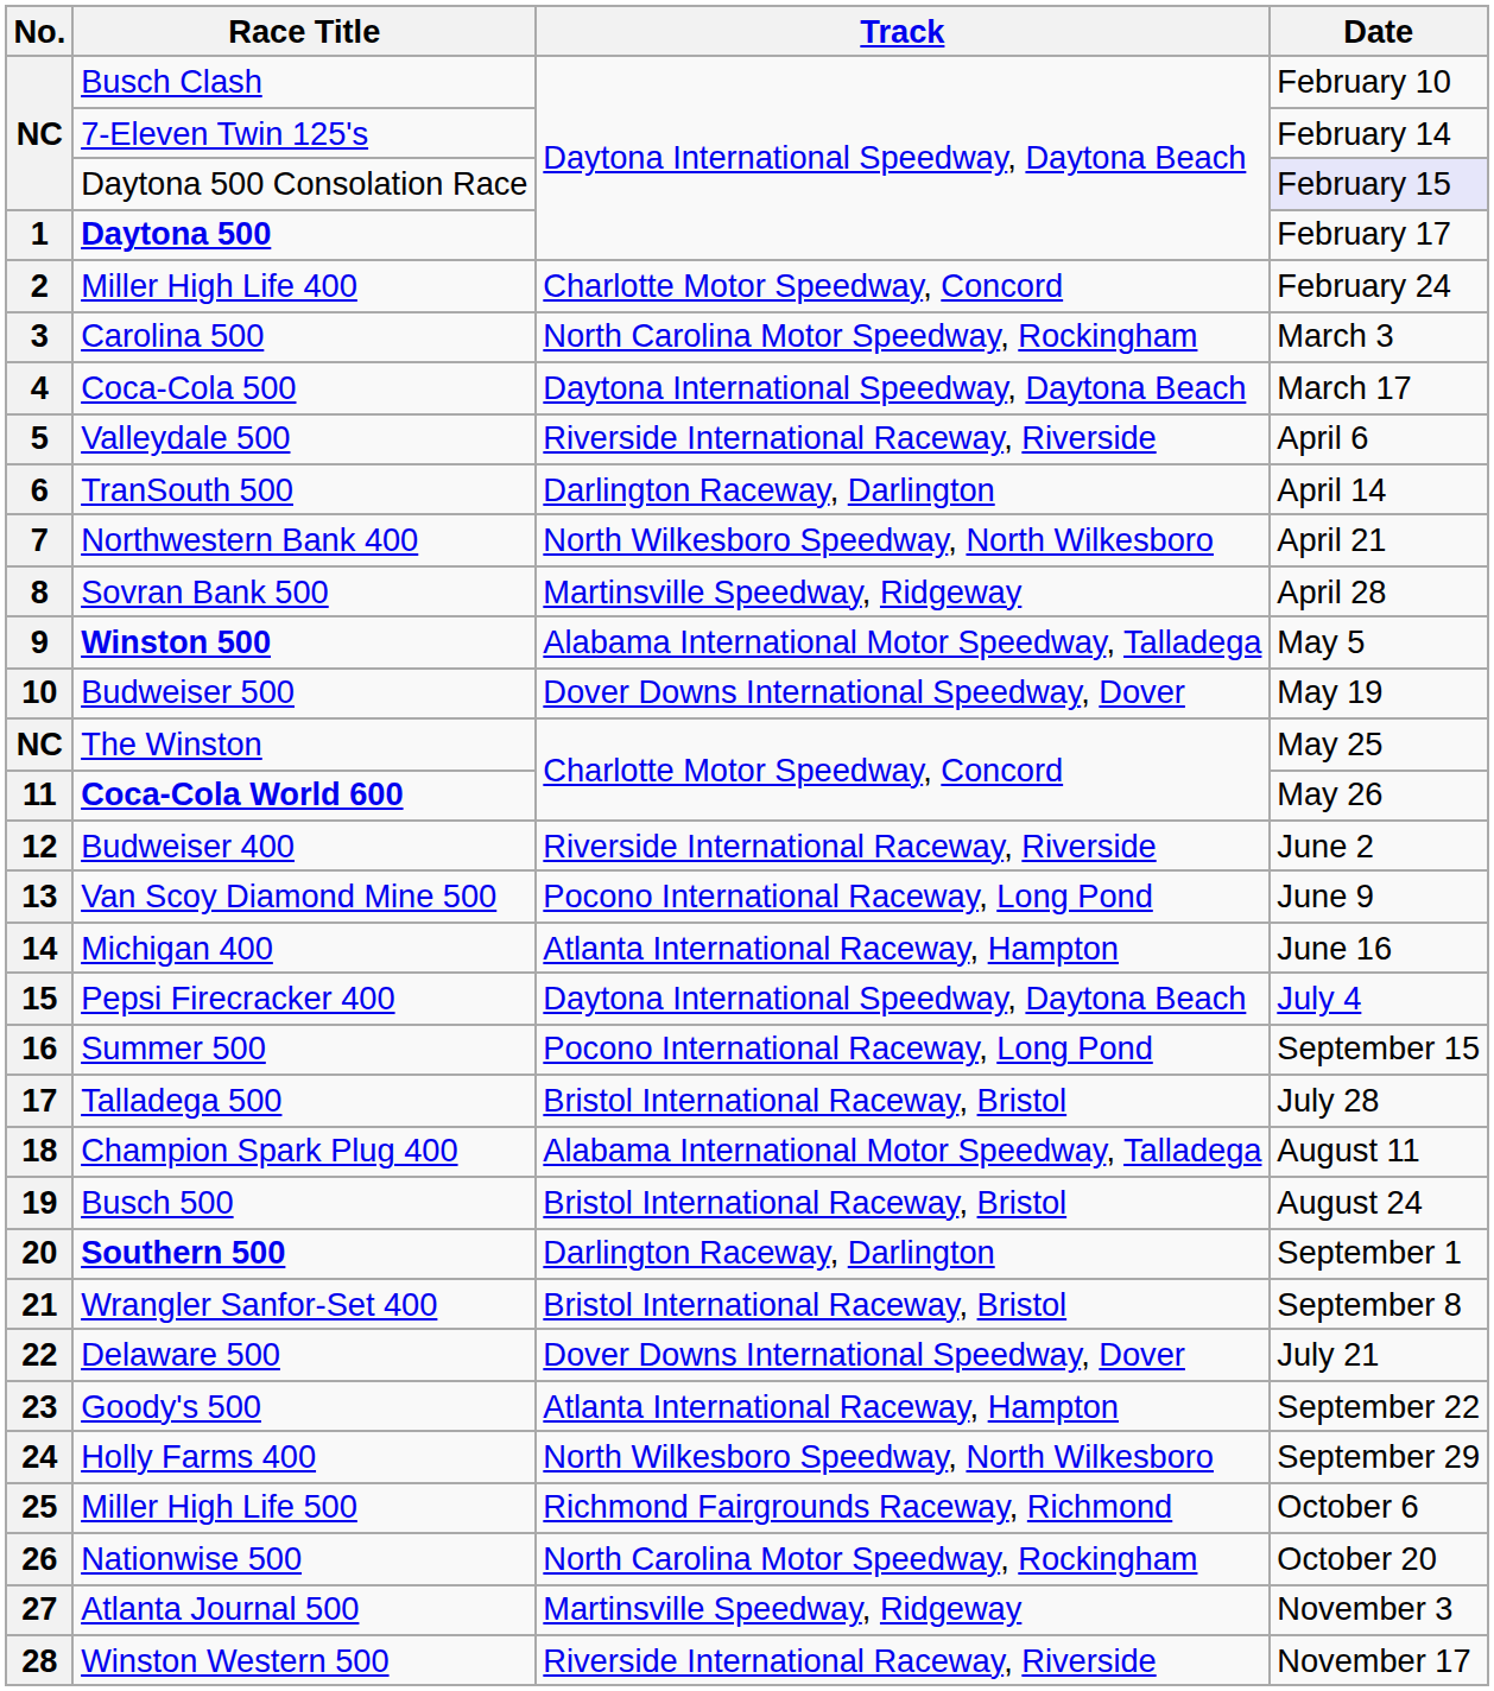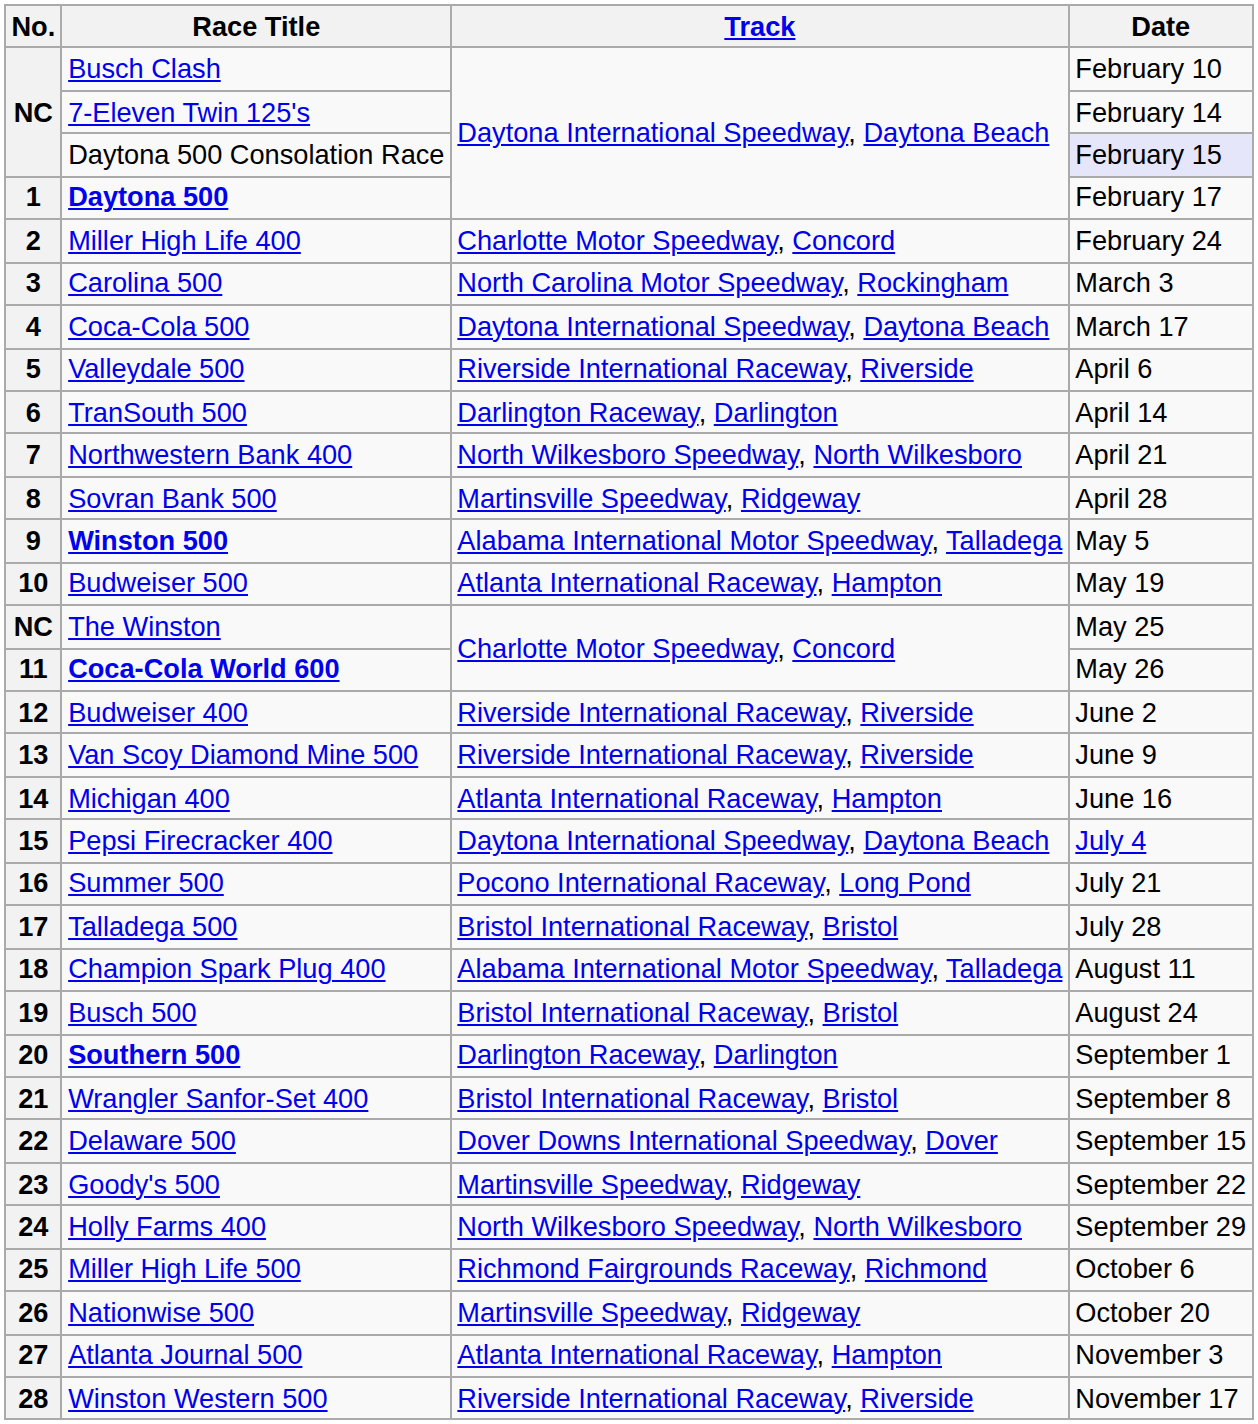10 | Track: Dover Downs International Speedway, Dover -> Atlanta International Raceway, Hampton
13 | Track: Pocono International Raceway, Long Pond -> Riverside International Raceway, Riverside
16 | Date: September 15 -> July 21
22 | Date: July 21 -> September 15
23 | Track: Atlanta International Raceway, Hampton -> Martinsville Speedway, Ridgeway
26 | Track: North Carolina Motor Speedway, Rockingham -> Martinsville Speedway, Ridgeway
27 | Track: Martinsville Speedway, Ridgeway -> Atlanta International Raceway, Hampton
